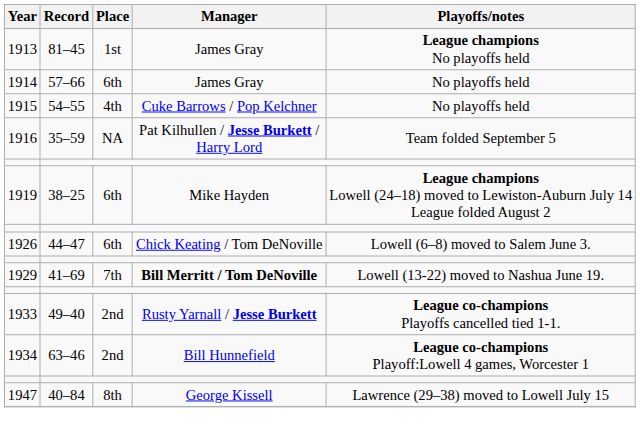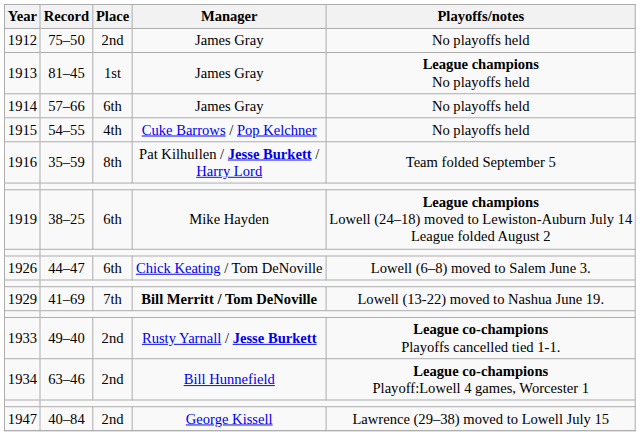+ row: 1912 | 75–50 | 2nd | James Gray | No playoffs held
1916 | Place: NA -> 8th
1947 | Place: 8th -> 2nd
